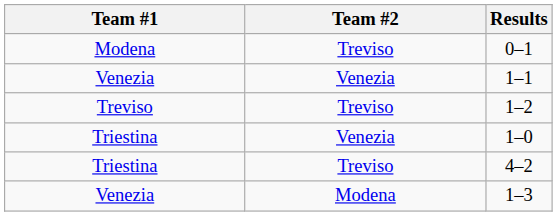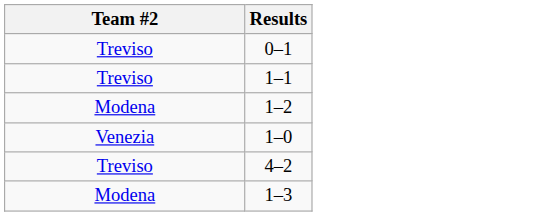- column: Team #1 | Modena | Venezia | Treviso | Triestina | Triestina | Venezia
1–1 | Team #2: Venezia -> Treviso
1–2 | Team #2: Treviso -> Modena
